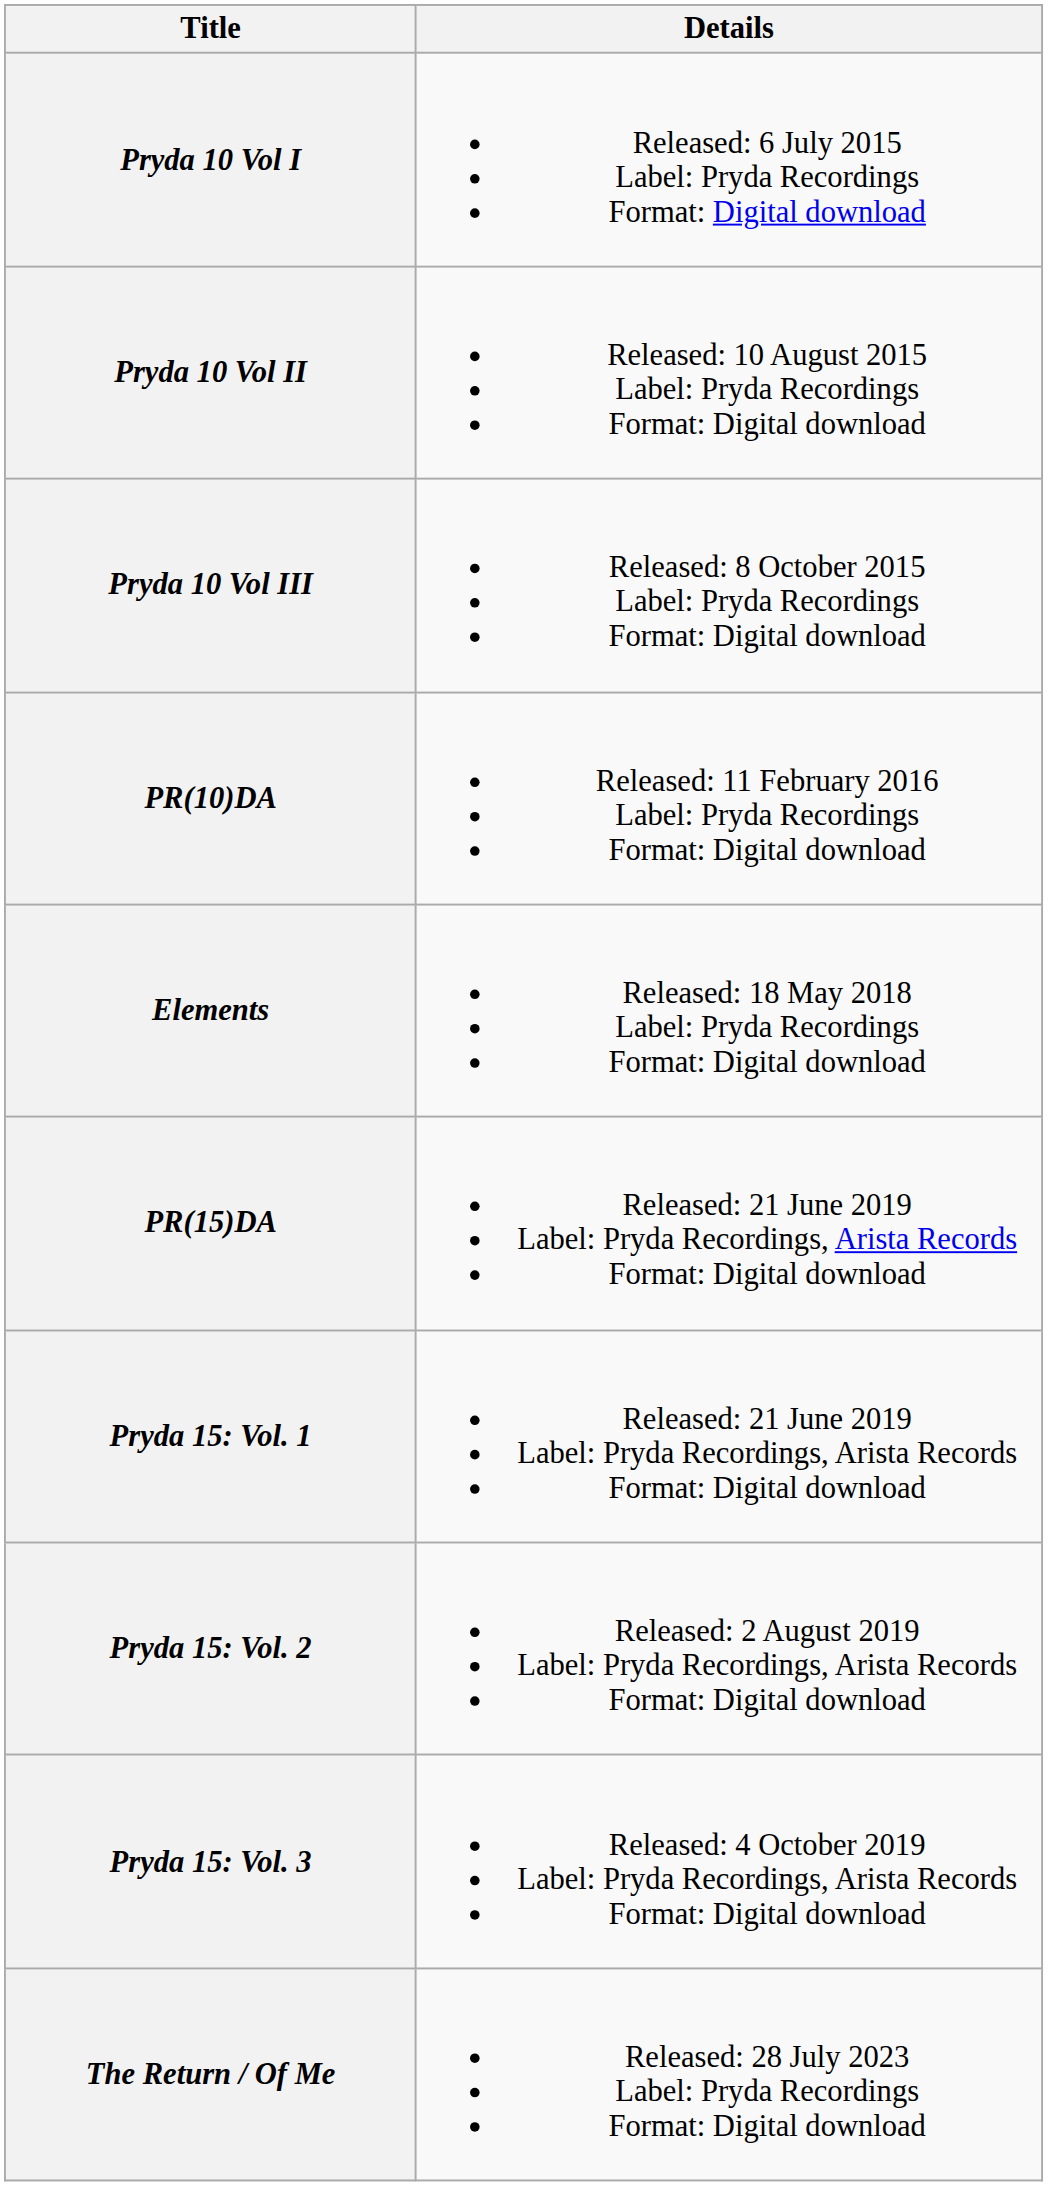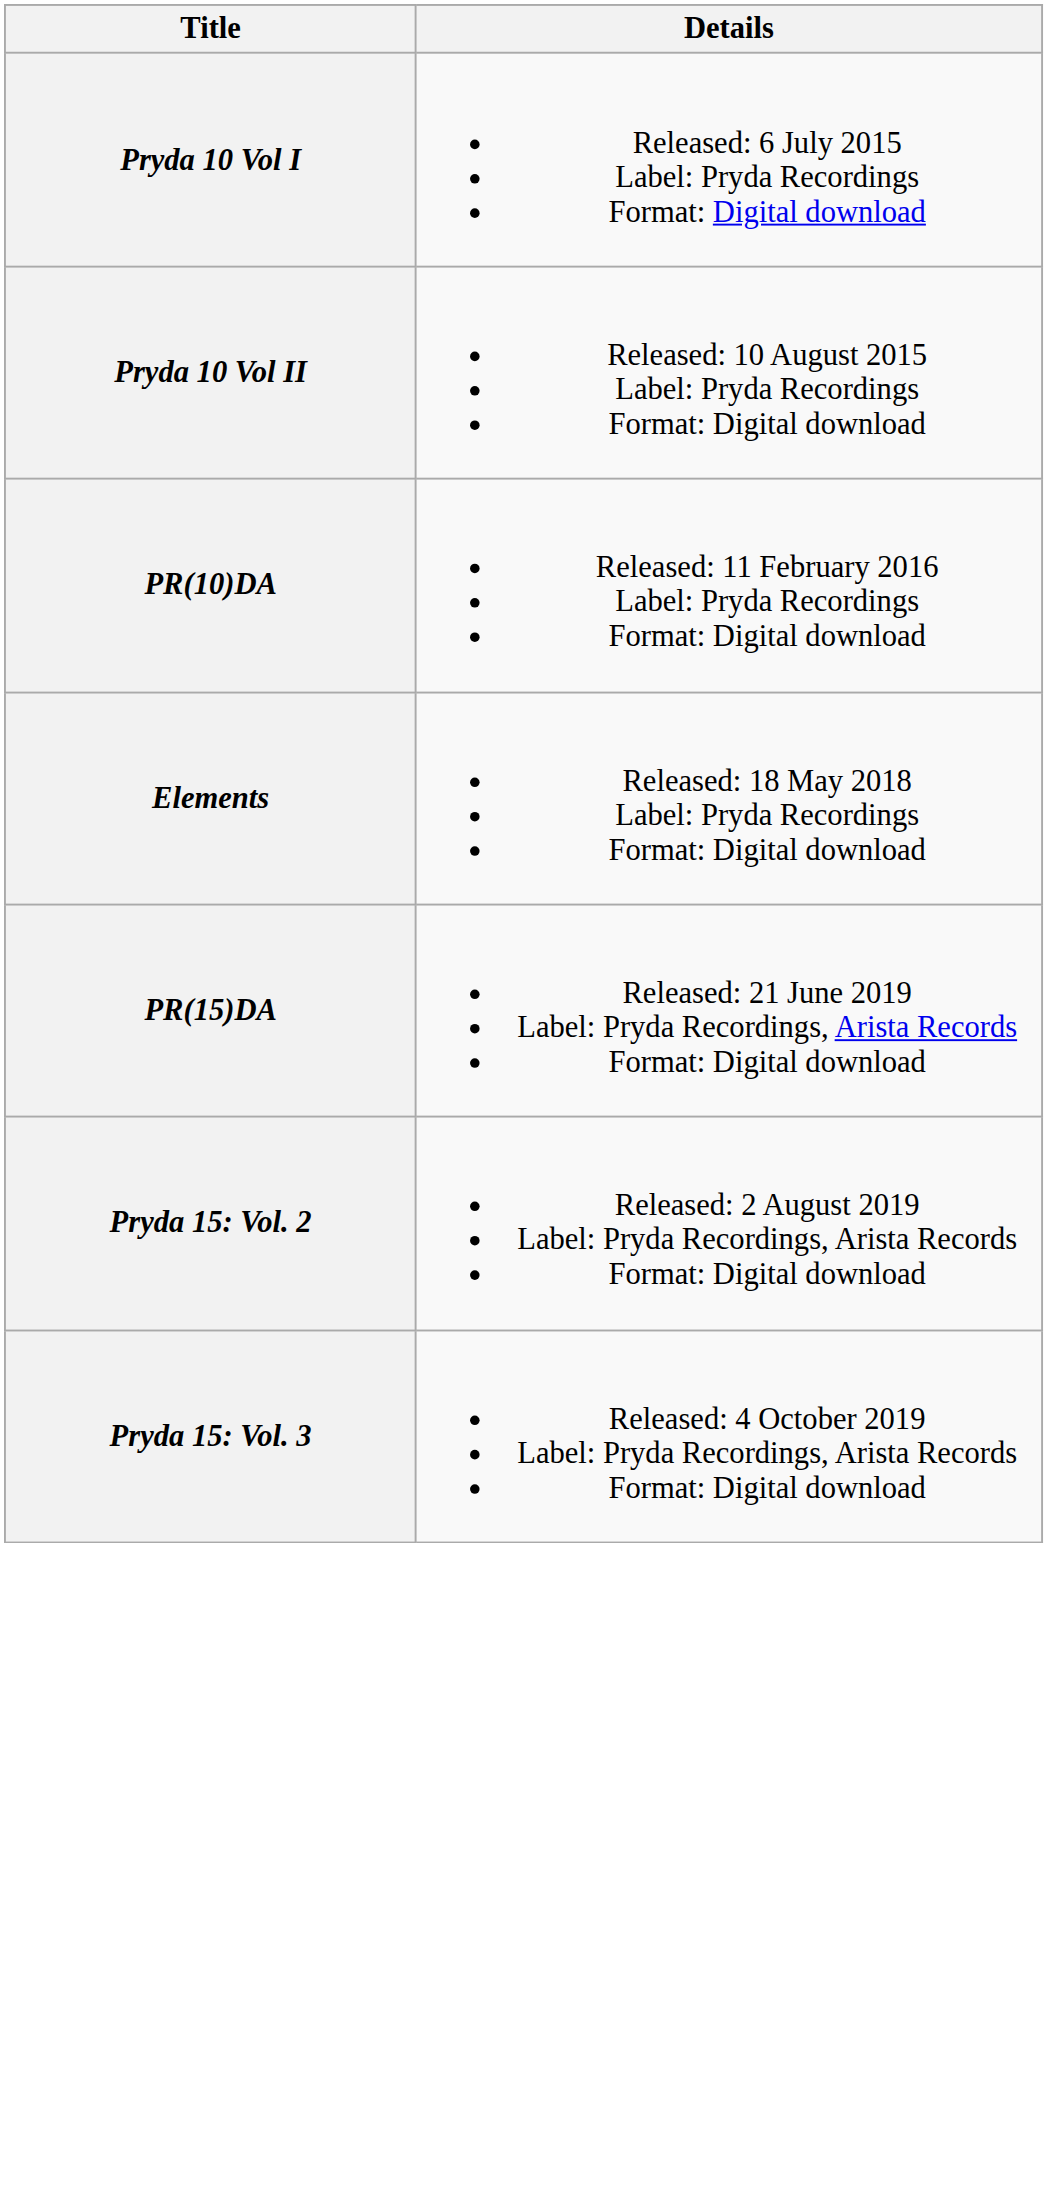- row: Pryda 10 Vol III | Released: 8 October 2015 Label: Pryda Recordings Format: Digital download
- row: Pryda 15: Vol. 1 | Released: 21 June 2019 Label: Pryda Recordings, Arista Records Format: Digital download
- row: The Return / Of Me | Released: 28 July 2023 Label: Pryda Recordings Format: Digital download
